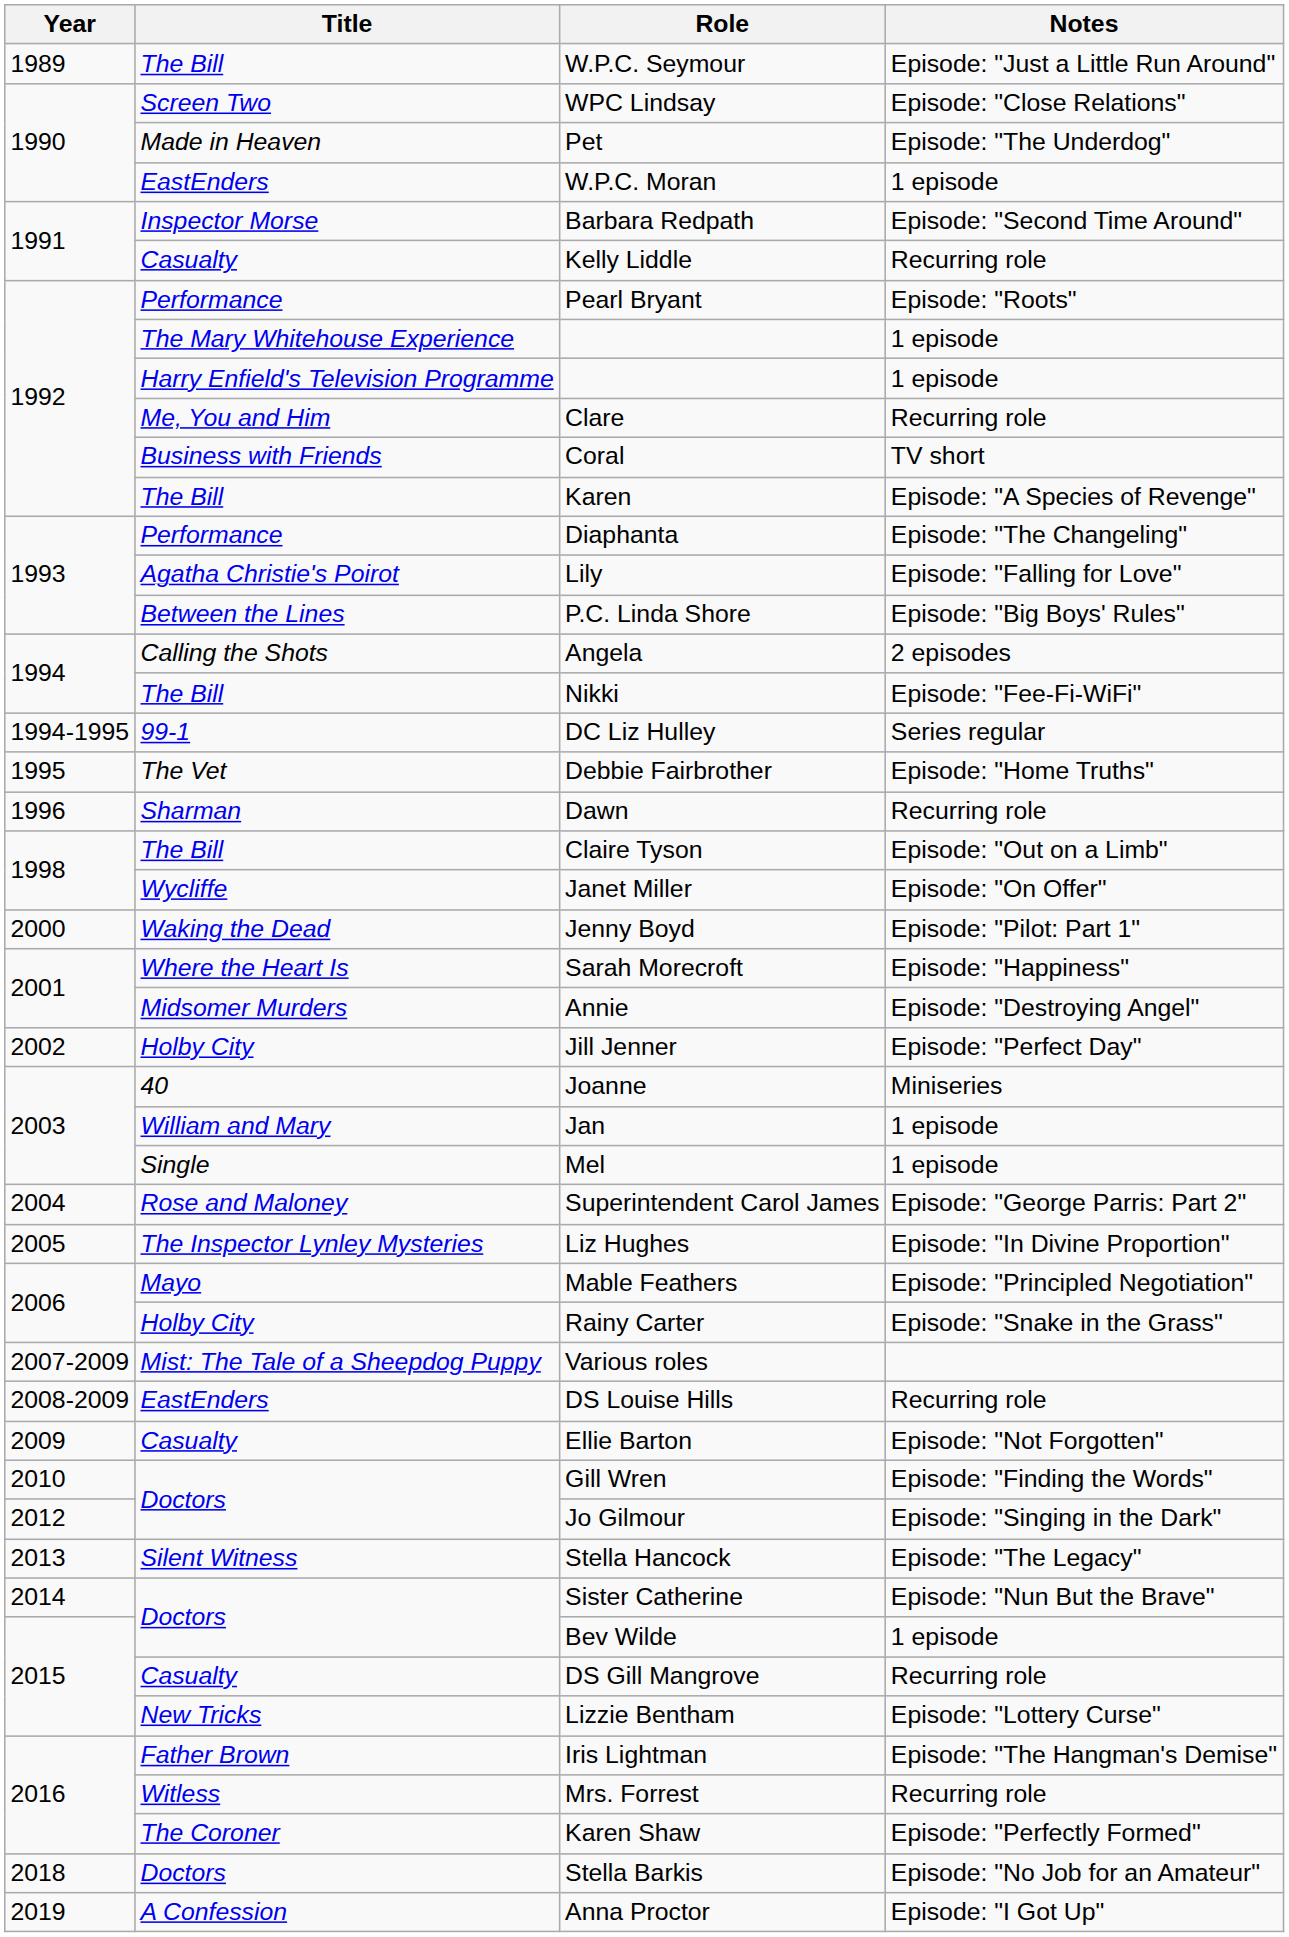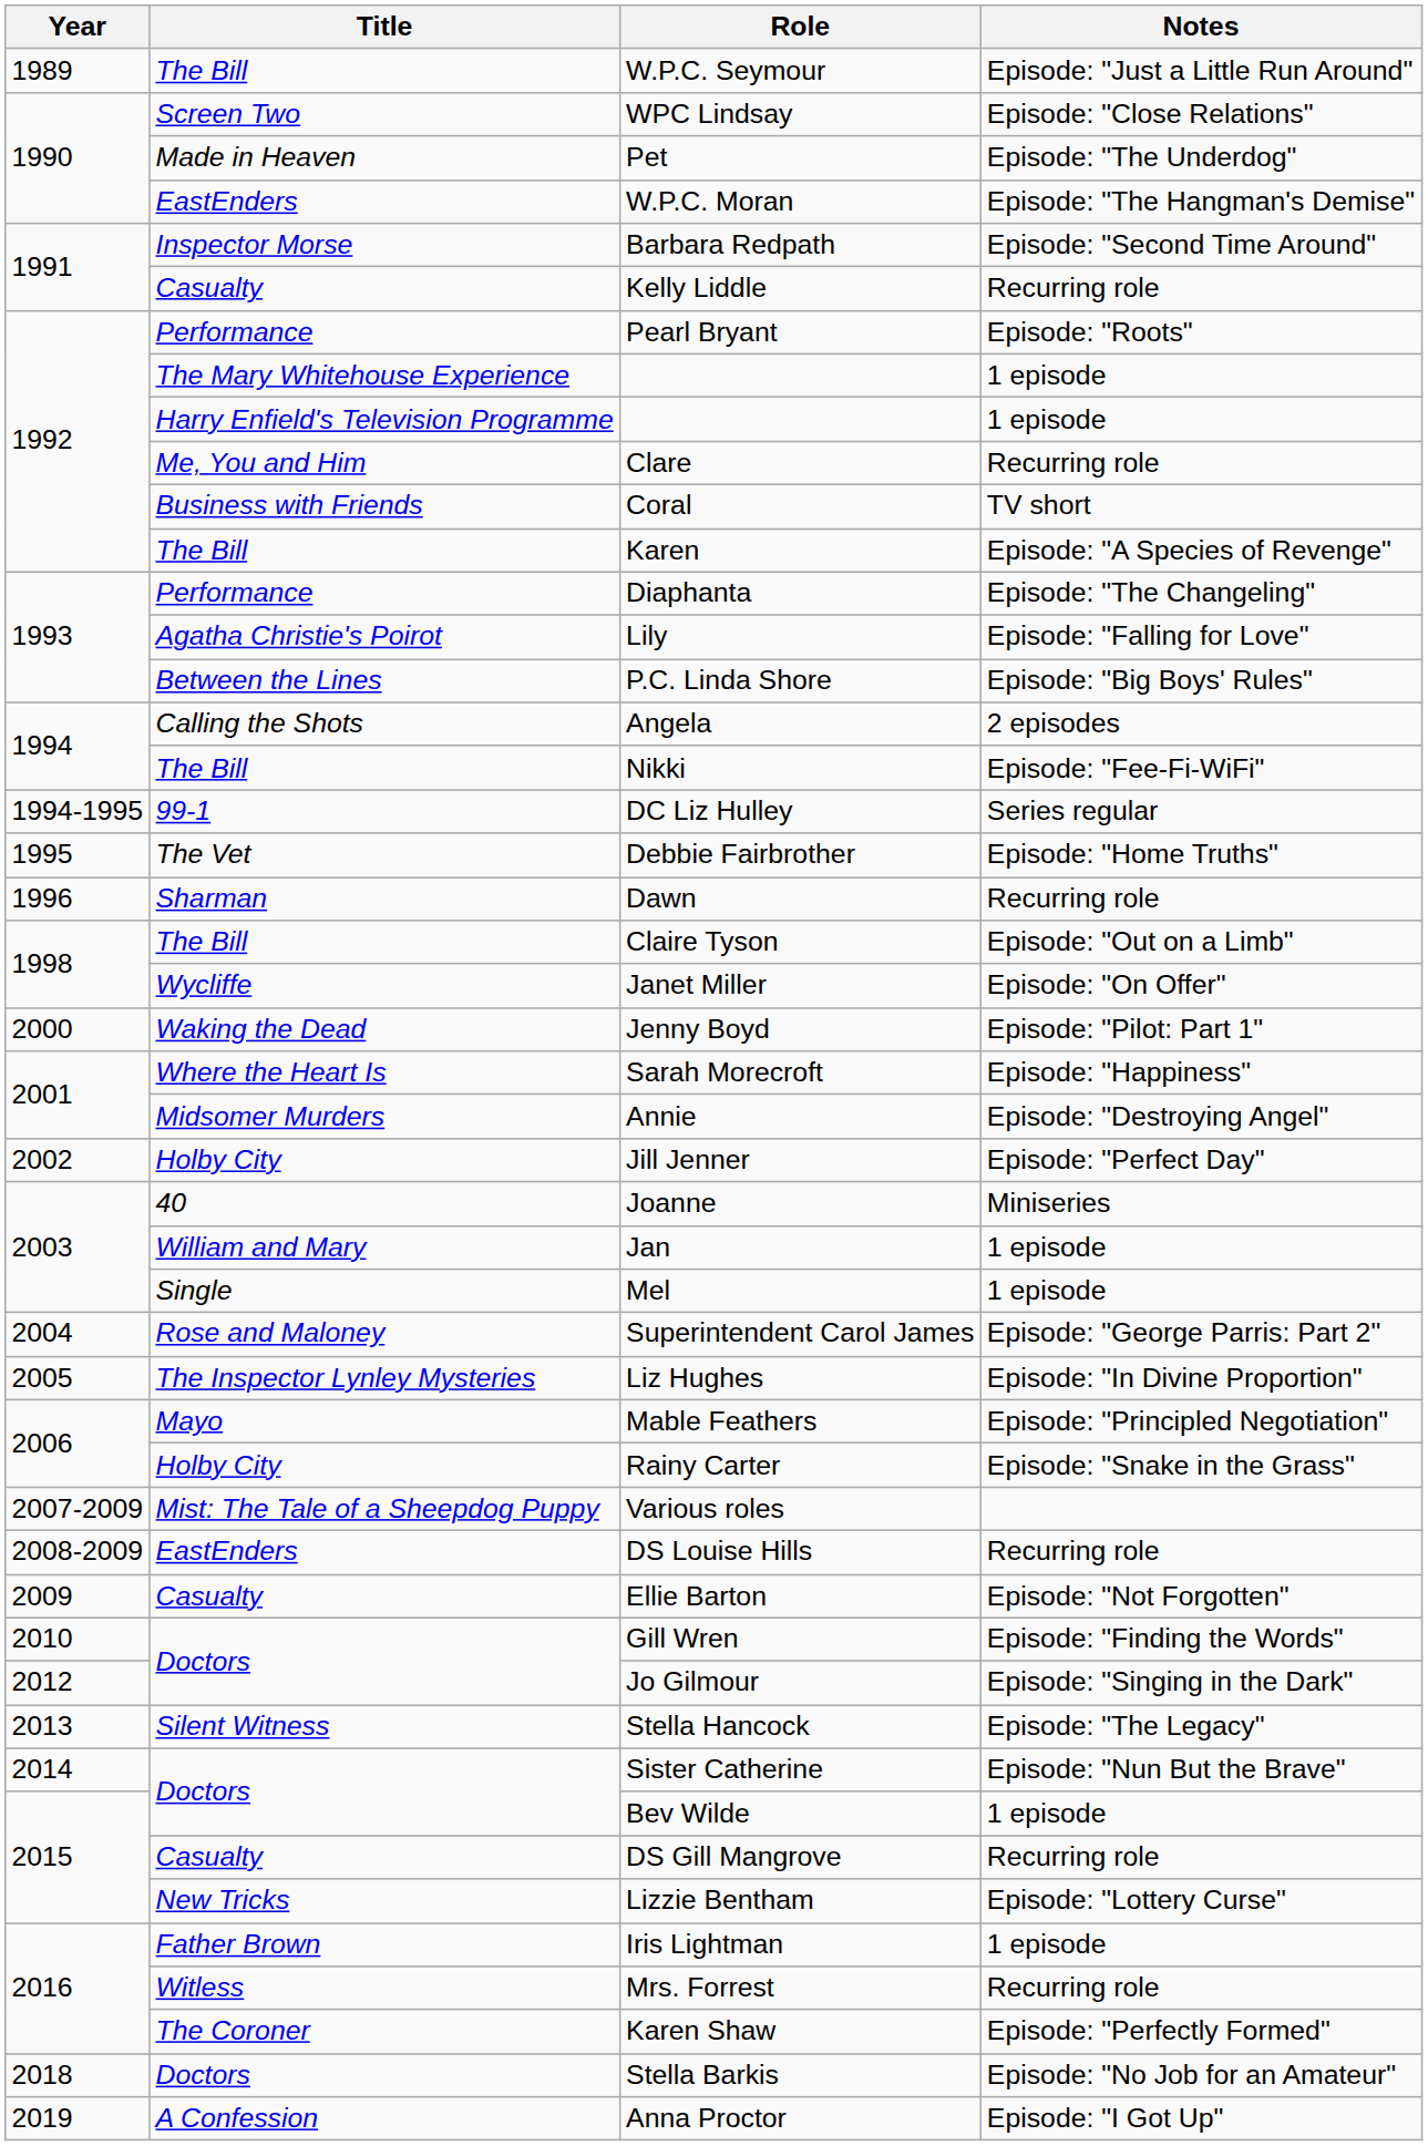W.P.C. Moran | Notes: 1 episode -> Episode: "The Hangman's Demise"
Iris Lightman | Notes: Episode: "The Hangman's Demise" -> 1 episode
